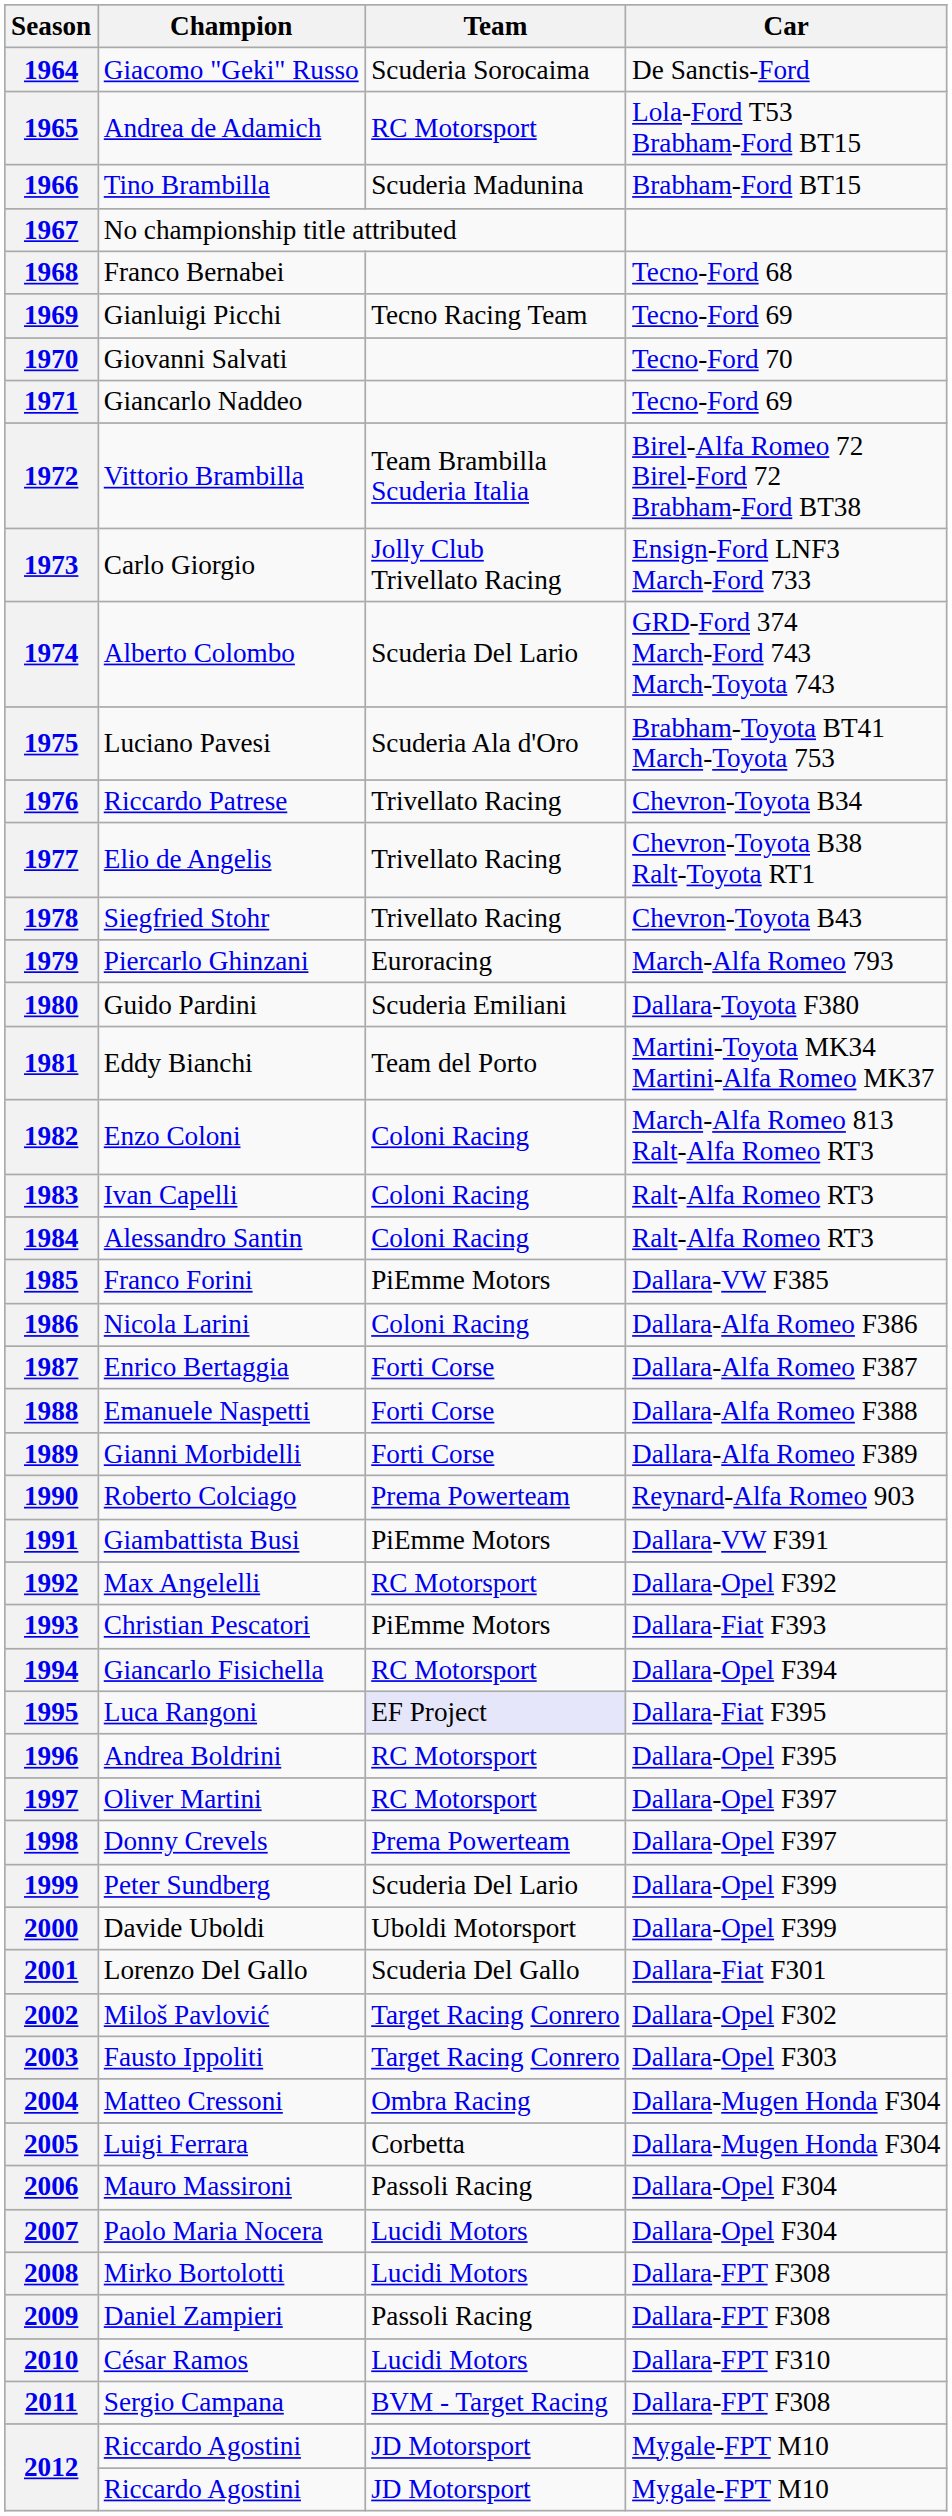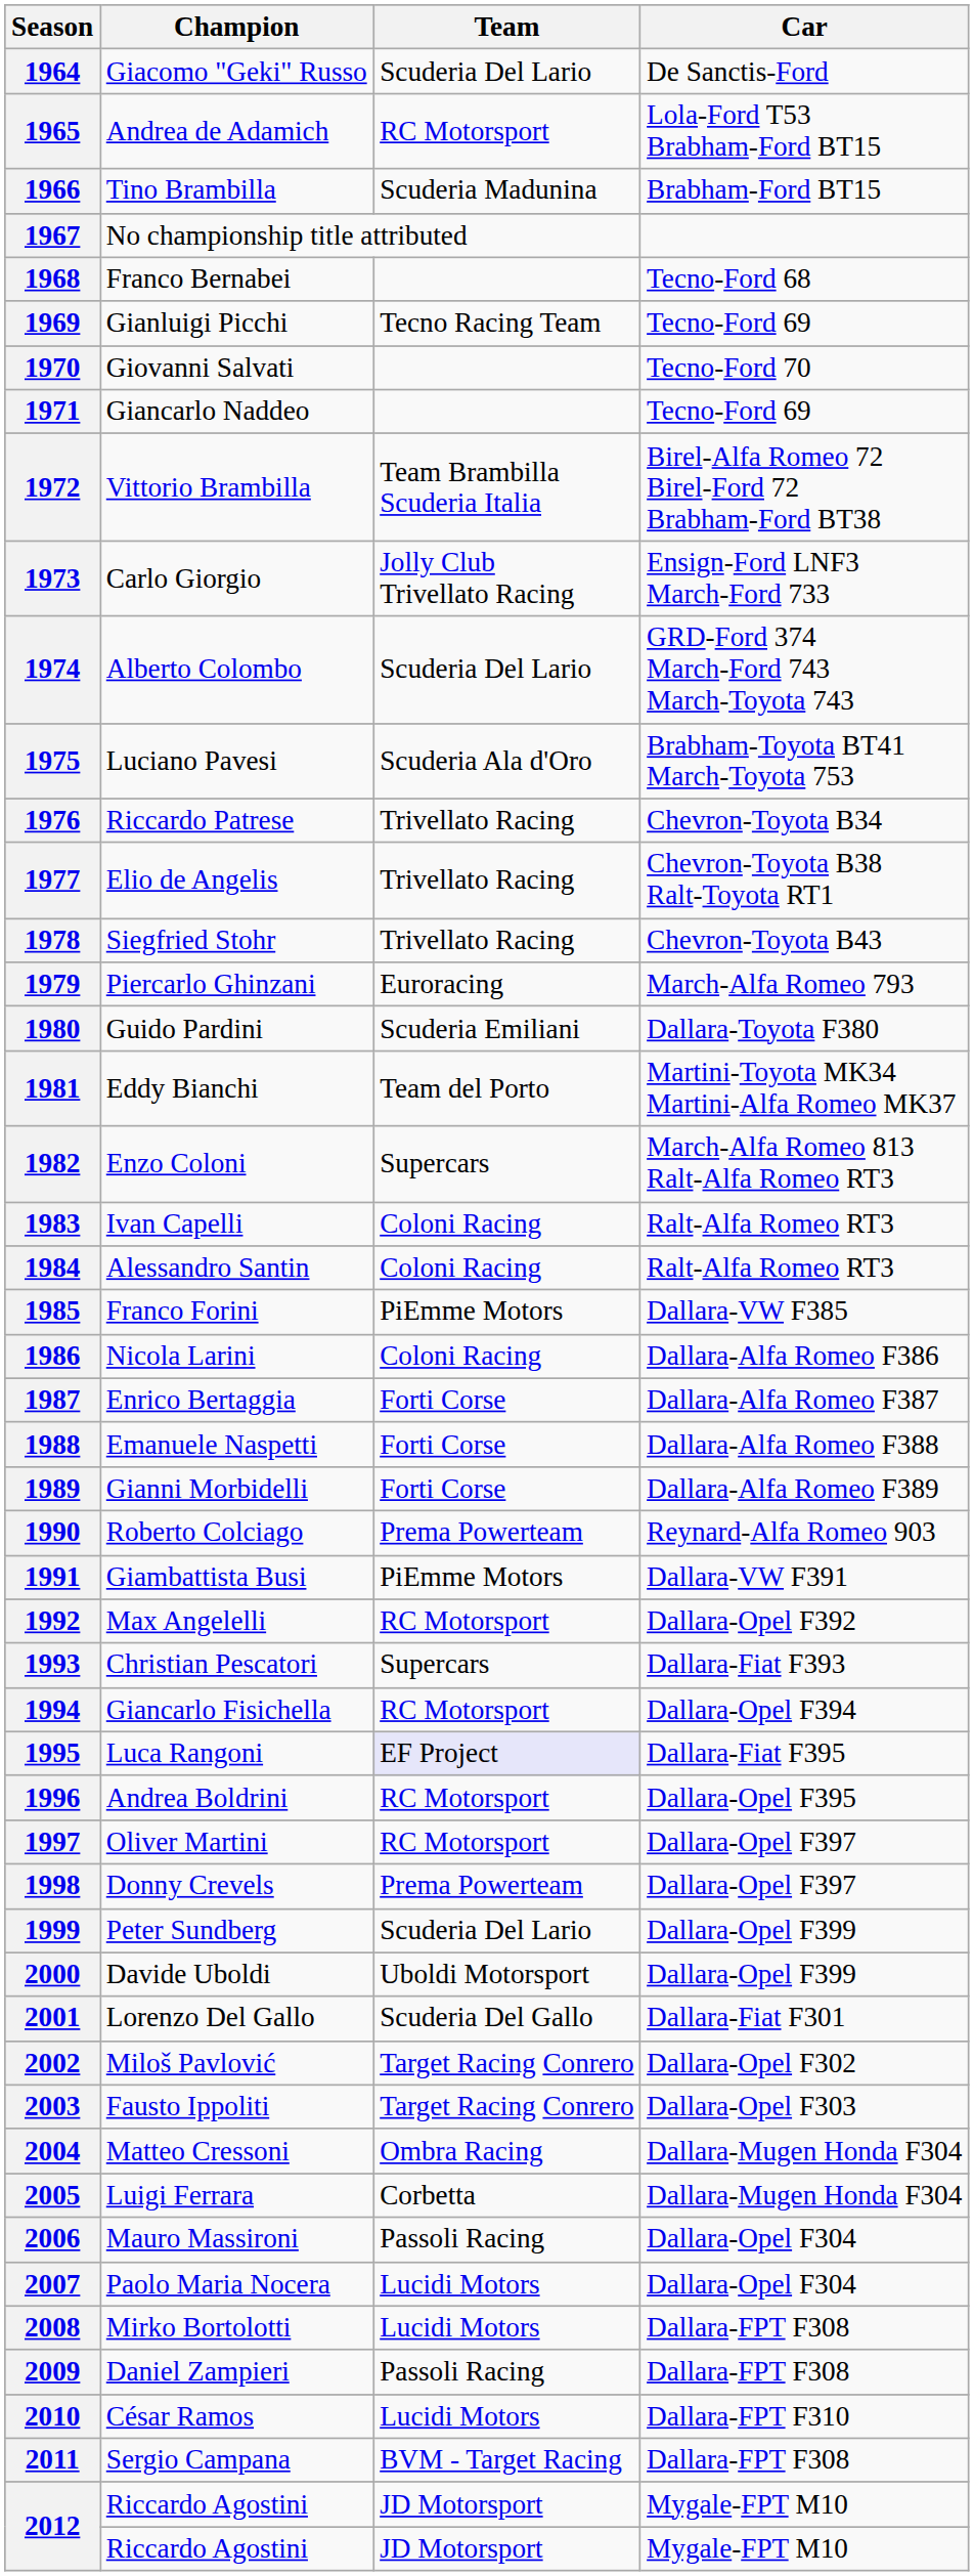1964 | Team: Scuderia Sorocaima -> Scuderia Del Lario
1982 | Team: Coloni Racing -> Supercars
1993 | Team: PiEmme Motors -> Supercars
